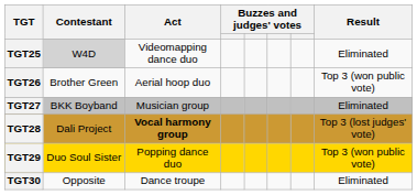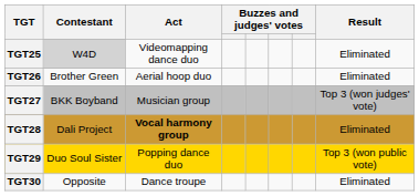TGT26 | Result: Top 3 (won public vote) -> Eliminated
TGT27 | Result: Eliminated -> Top 3 (won judges' vote)
TGT28 | Result: Top 3 (lost judges' vote) -> Eliminated
